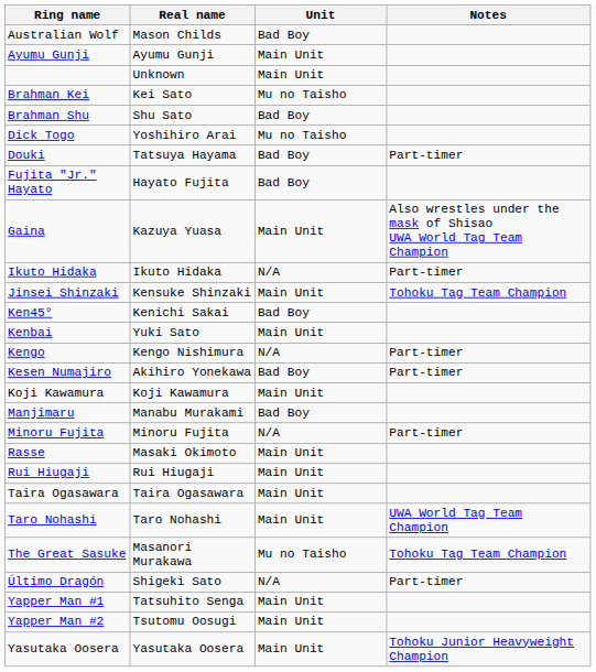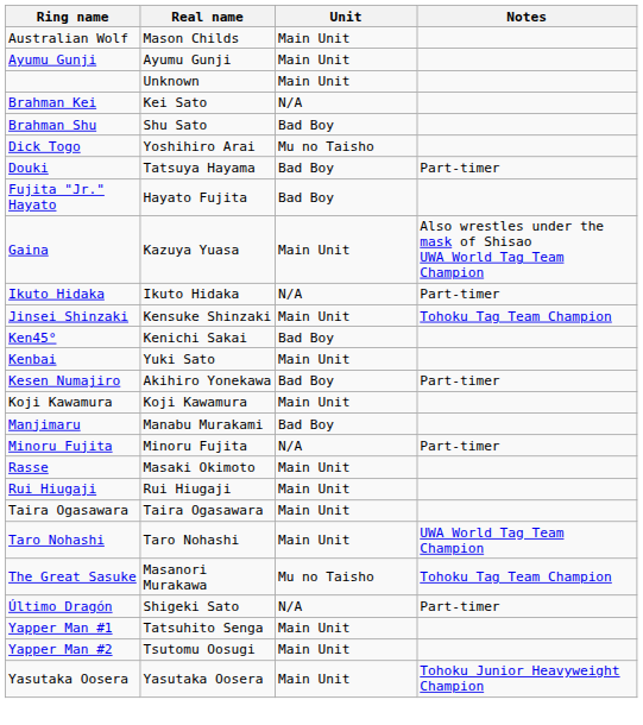Australian Wolf | Unit: Bad Boy -> Main Unit
Brahman Kei | Unit: Mu no Taisho -> N/A
- row: Kengo | Kengo Nishimura | N/A | Part-timer
